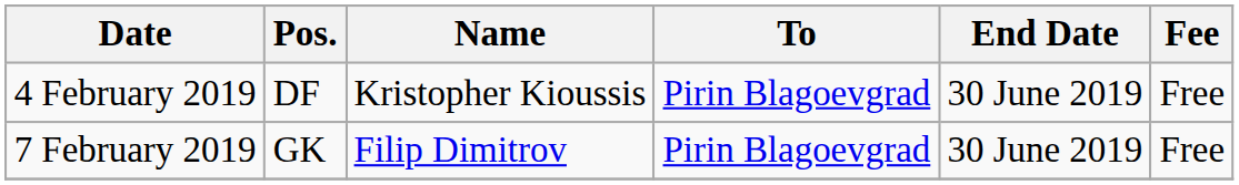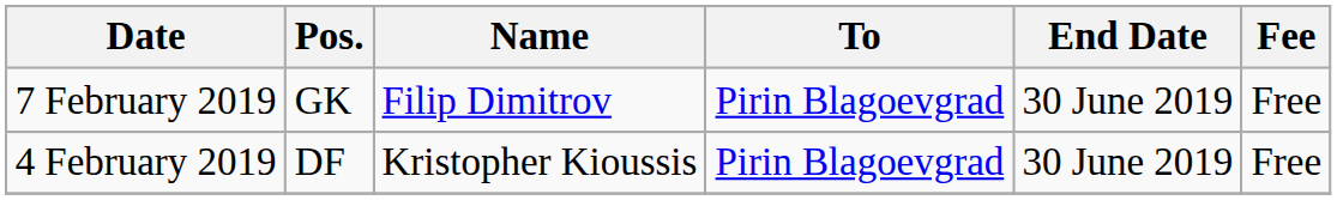rows swapped: 4 February 2019 <-> 7 February 2019
